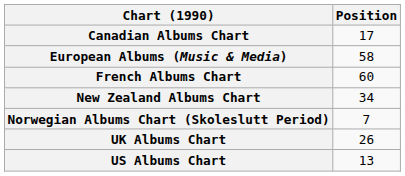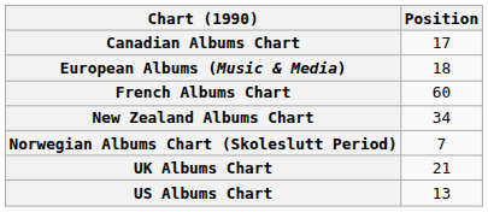European Albums (Music & Media) | Position: 58 -> 18
UK Albums Chart | Position: 26 -> 21
